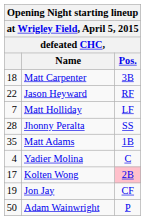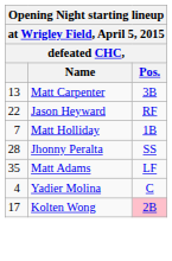Matt Carpenter | column 1: 18 -> 13
Matt Holliday | Pos.: LF -> 1B
Matt Adams | Pos.: 1B -> LF
- row: 19 | Jon Jay | CF
- row: 50 | Adam Wainwright | P
